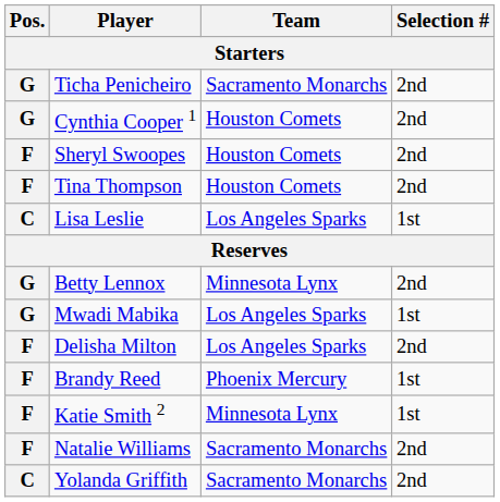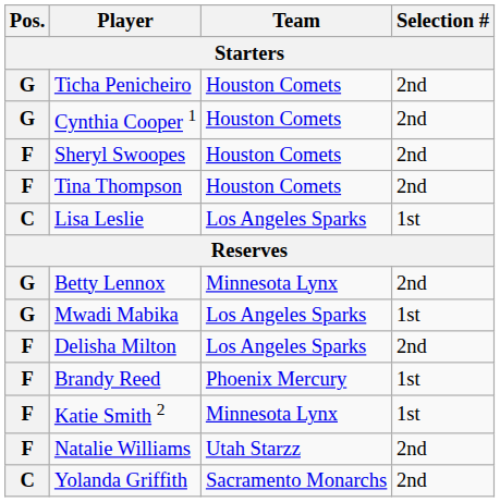Ticha Penicheiro | Team: Sacramento Monarchs -> Houston Comets
Natalie Williams | Team: Sacramento Monarchs -> Utah Starzz
